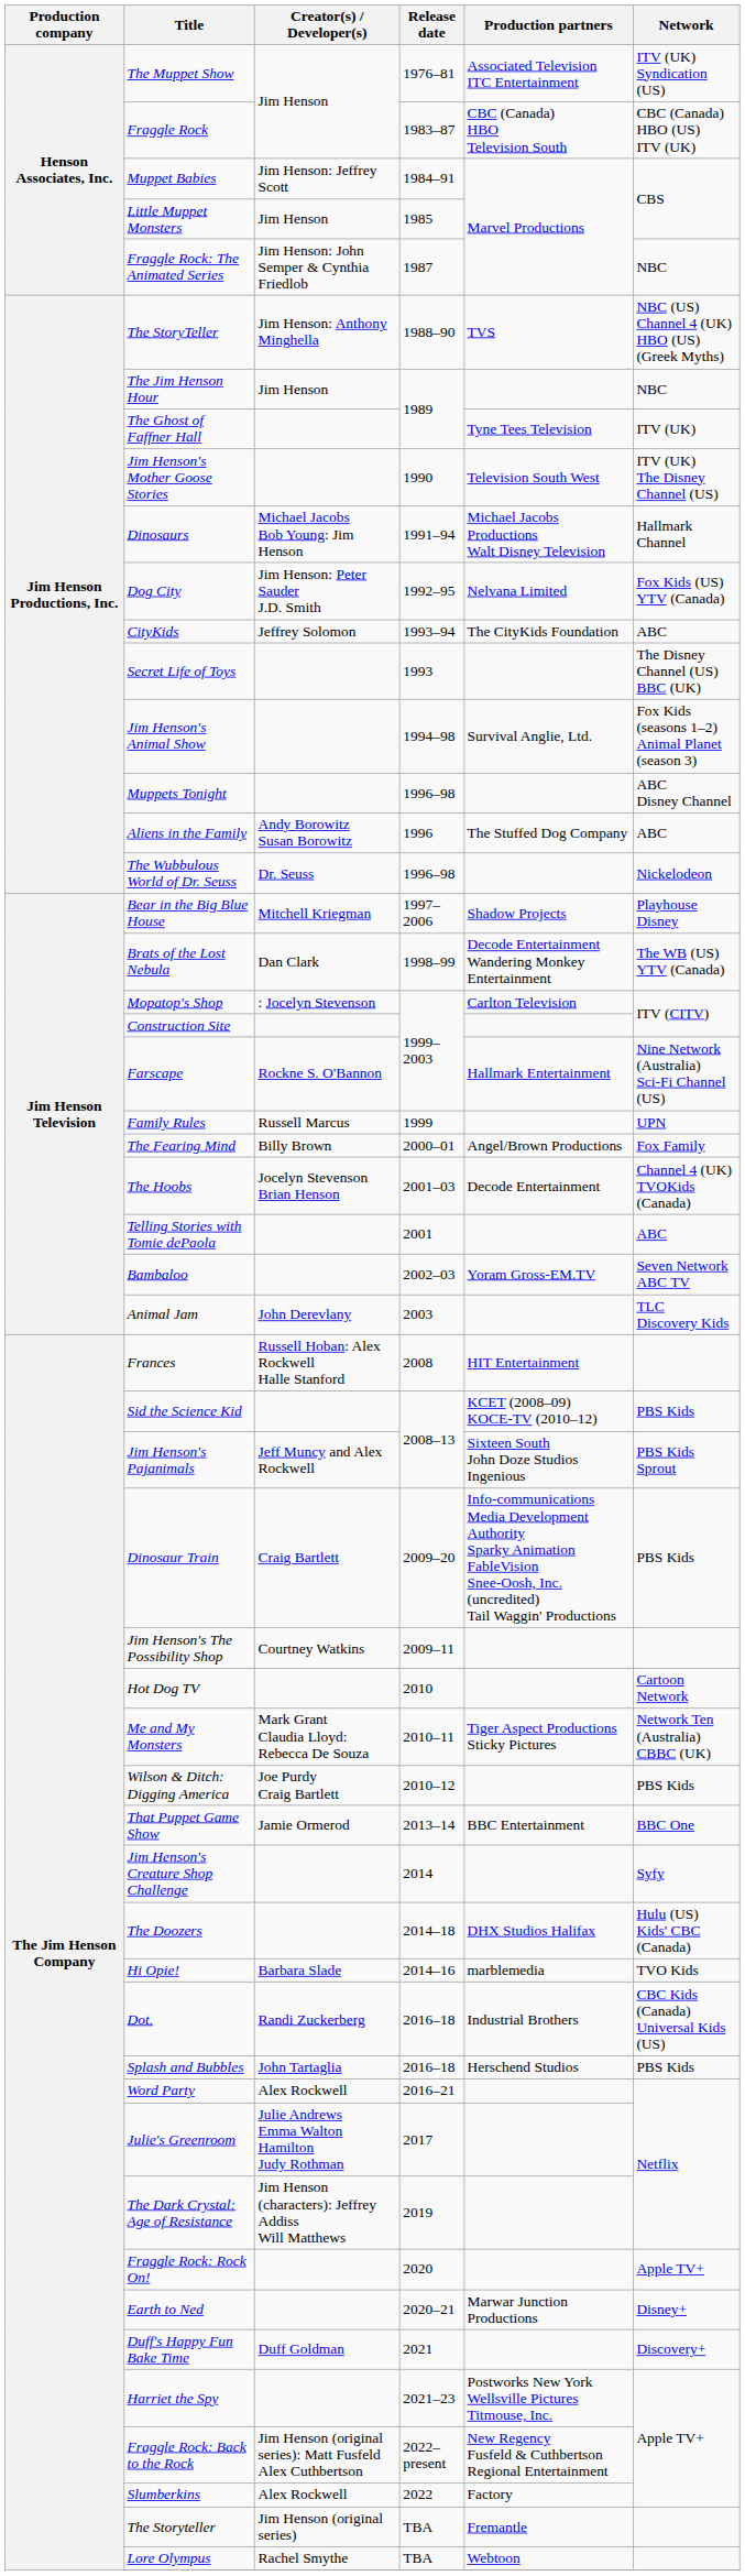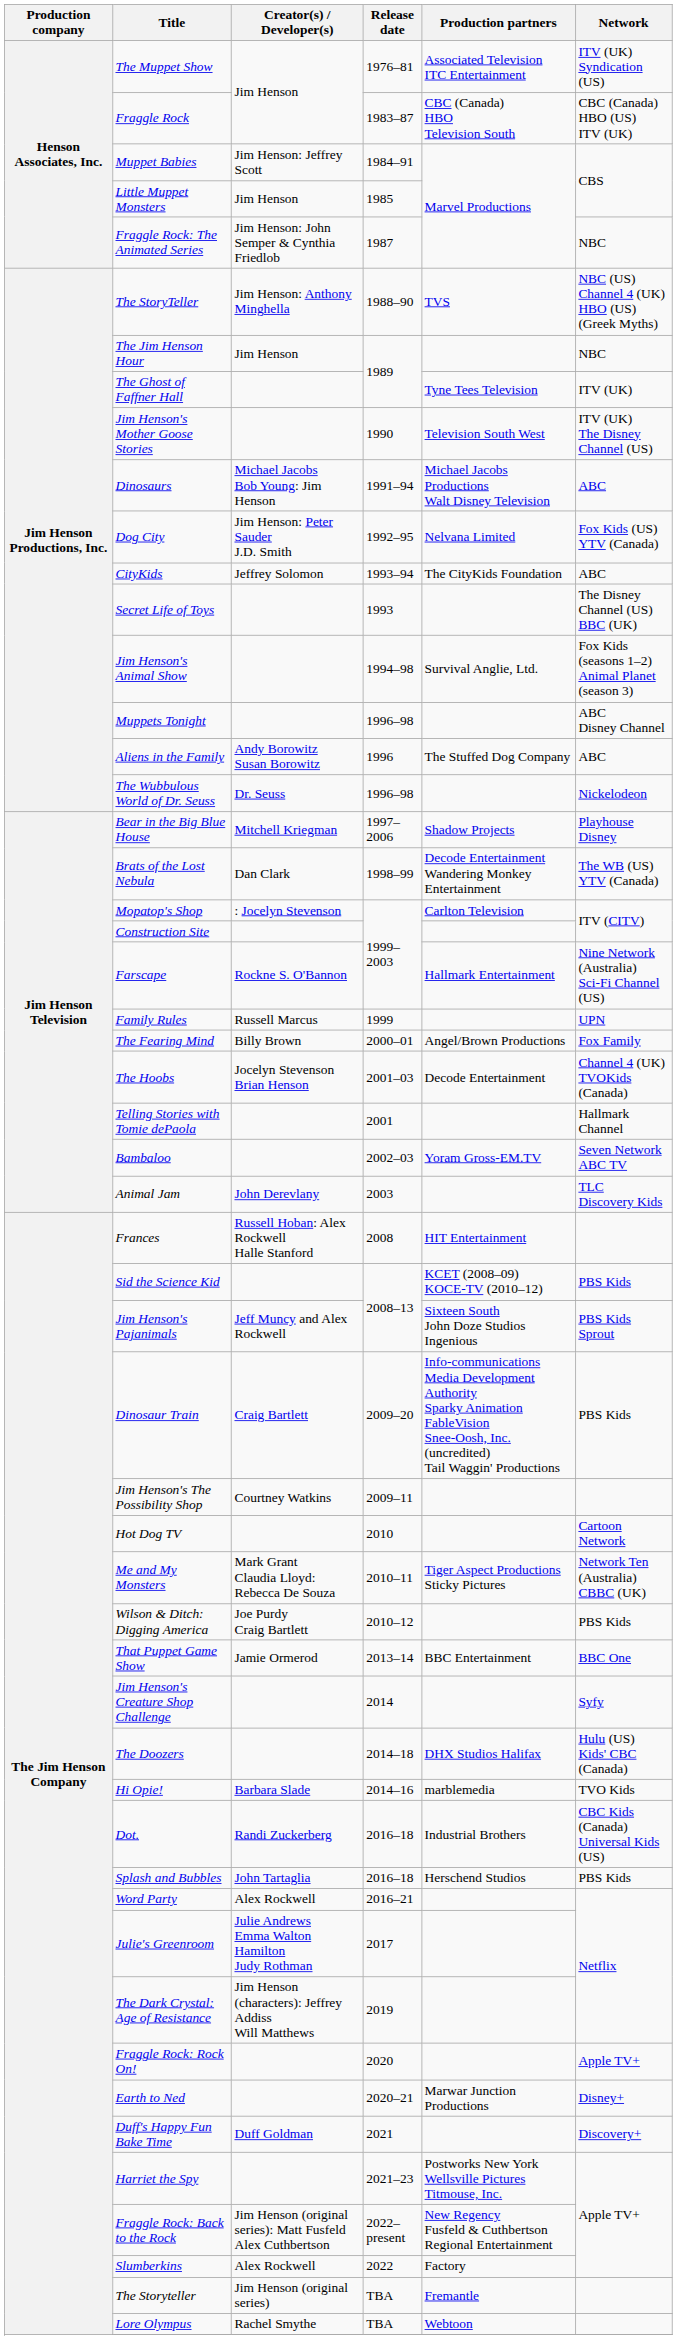Dinosaurs | Network: Hallmark Channel -> ABC
Telling Stories with Tomie dePaola | Network: ABC -> Hallmark Channel
